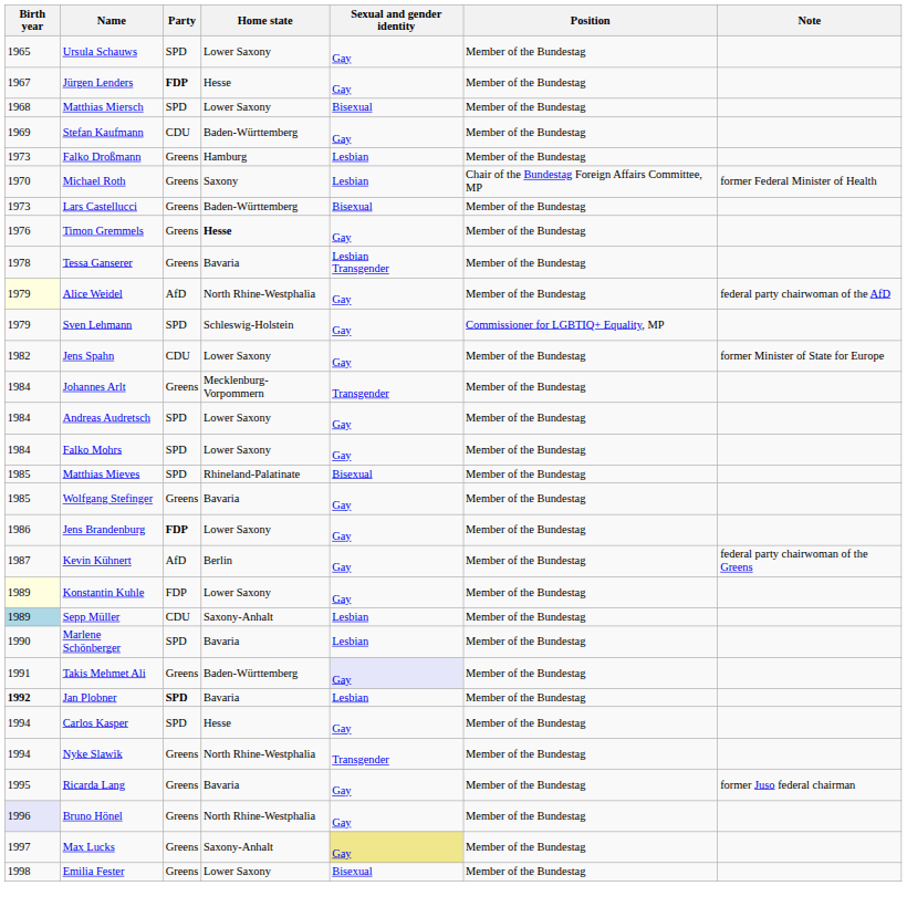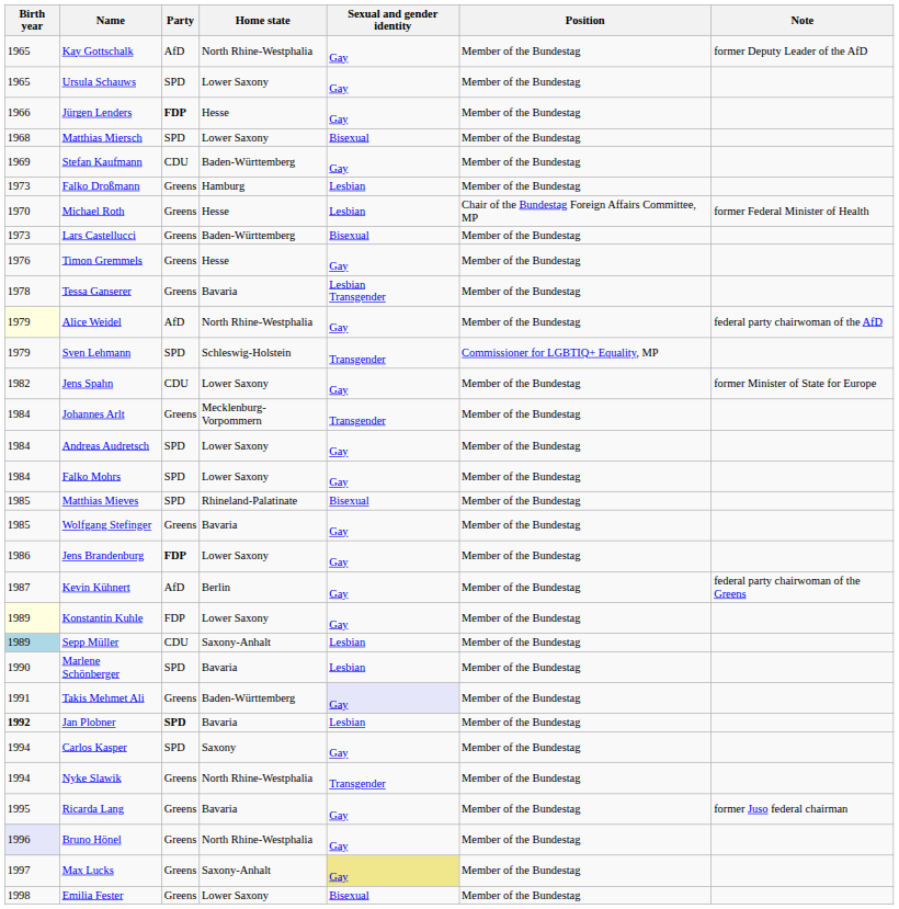+ row: 1965 | Kay Gottschalk | AfD | North Rhine-Westphalia | Gay | Member of the Bundestag | former Deputy Leader of the AfD
Jürgen Lenders | Birth year: 1967 -> 1966
Michael Roth | Home state: Saxony -> Hesse
Timon Gremmels | Home state: bold -> normal
Sven Lehmann | Sexual and gender identity: Gay -> Transgender
Carlos Kasper | Home state: Hesse -> Saxony
